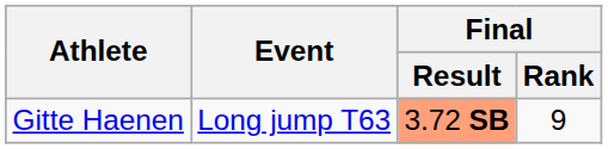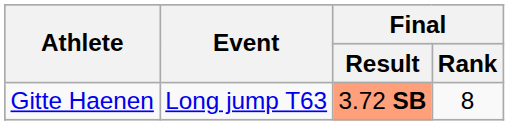Gitte Haenen | Final / Rank: 9 -> 8
